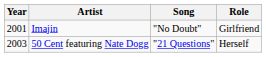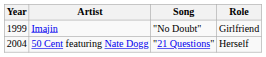Imajin | Year: 2001 -> 1999
50 Cent featuring Nate Dogg | Year: 2003 -> 2004
